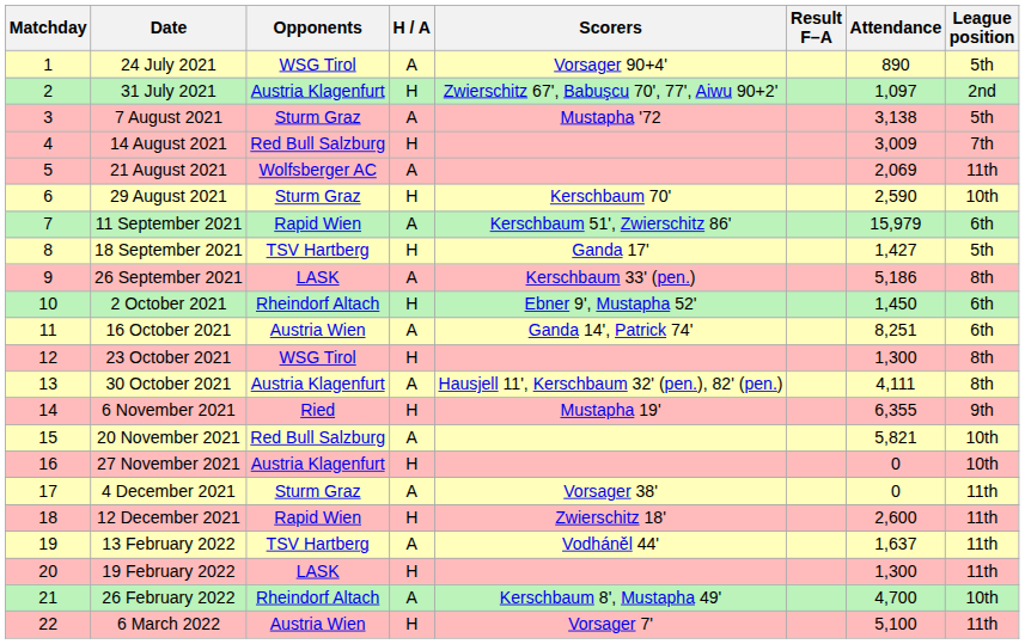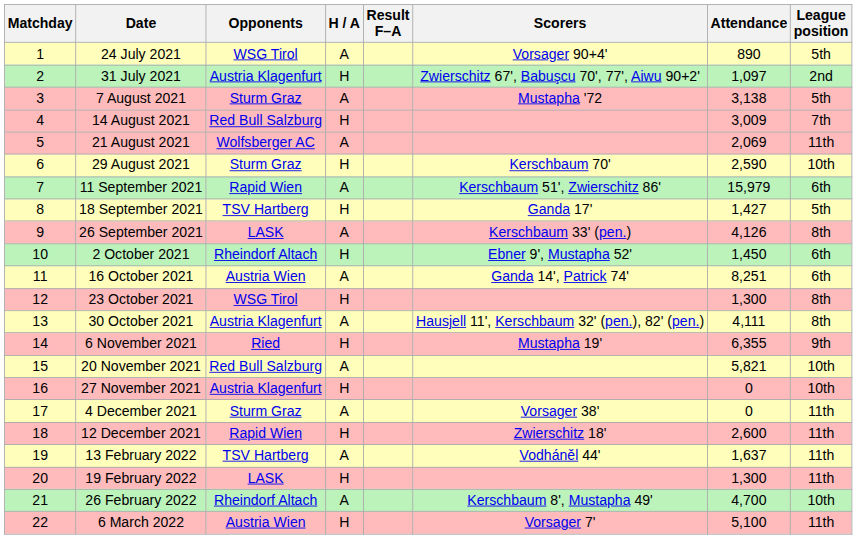columns swapped: Result F–A <-> Scorers
26 September 2021 | Attendance: 5,186 -> 4,126
